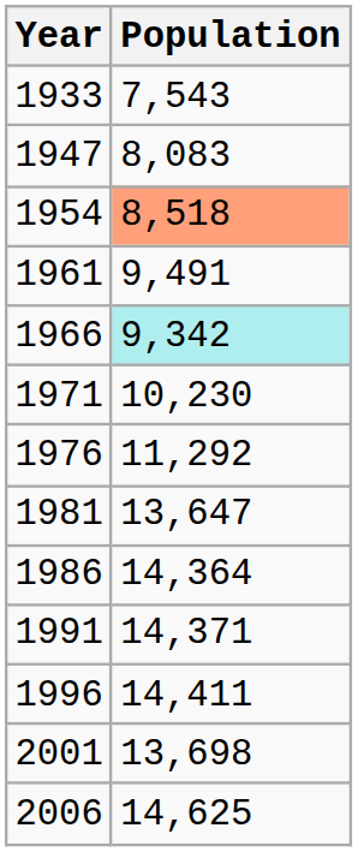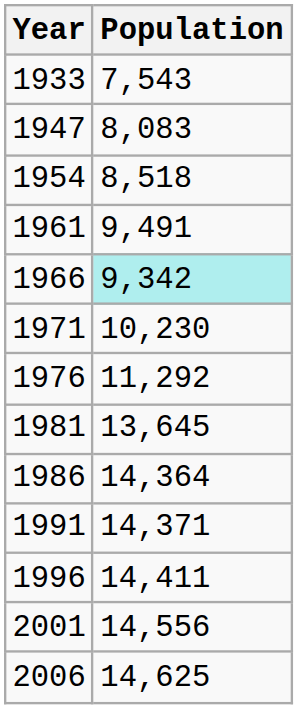1954 | Population: lightsalmon background -> no background
1981 | Population: 13,647 -> 13,645
2001 | Population: 13,698 -> 14,556
